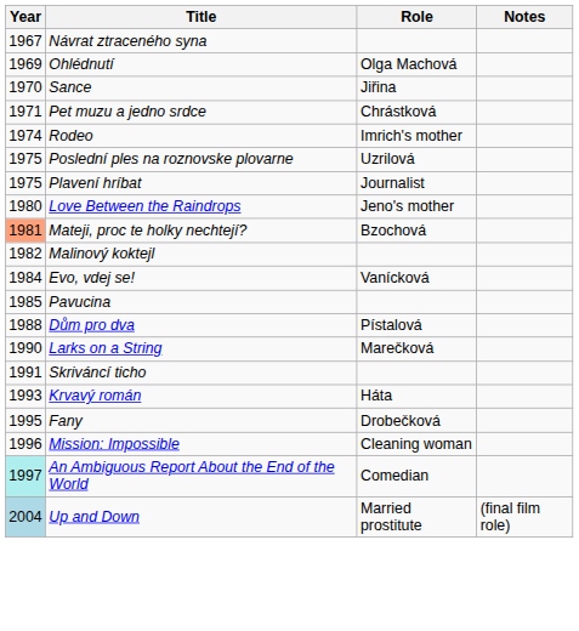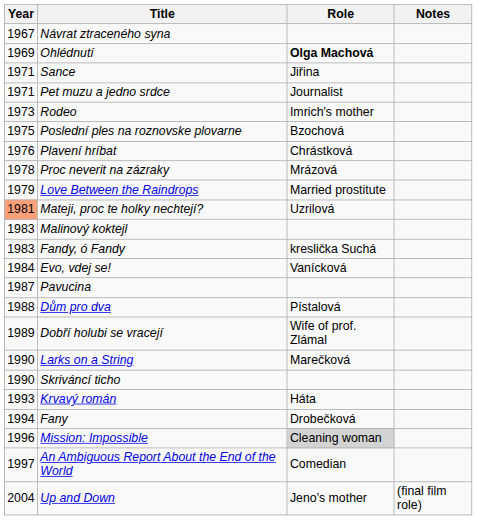Ohlédnutí | Role: normal -> bold
Sance | Year: 1970 -> 1971
Pet muzu a jedno srdce | Role: Chrástková -> Journalist
Rodeo | Year: 1974 -> 1973
Poslední ples na roznovske plovarne | Role: Uzrilová -> Bzochová
Plavení hríbat | Year: 1975 -> 1976
Plavení hríbat | Role: Journalist -> Chrástková
+ row: 1978 | Proc neverit na zázraky | Mrázová
Love Between the Raindrops | Year: 1980 -> 1979
Love Between the Raindrops | Role: Jeno's mother -> Married prostitute
Mateji, proc te holky nechtejí? | Role: Bzochová -> Uzrilová
Malinový koktejl | Year: 1982 -> 1983
+ row: 1983 | Fandy, ó Fandy | kreslička Suchá
Pavucina | Year: 1985 -> 1987
+ row: 1989 | Dobří holubi se vracejí | Wife of prof. Zlámal
Skriváncí ticho | Year: 1991 -> 1990
Fany | Year: 1995 -> 1994
Mission: Impossible | Role: no background -> lightgrey background
An Ambiguous Report About the End of the World | Year: paleturquoise background -> no background
Up and Down | Year: lightblue background -> no background
Up and Down | Role: Married prostitute -> Jeno's mother
